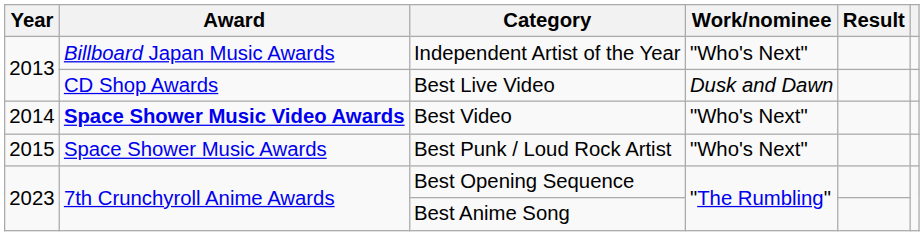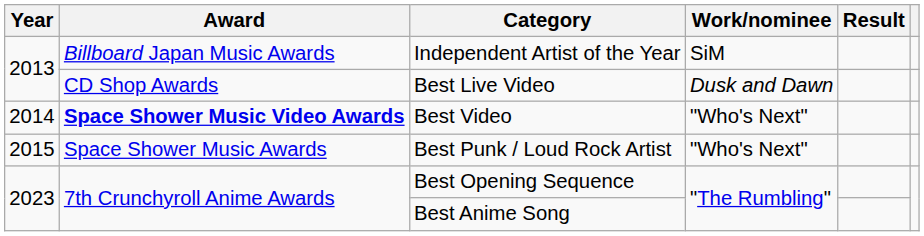Independent Artist of the Year | Work/nominee: "Who's Next" -> SiM
